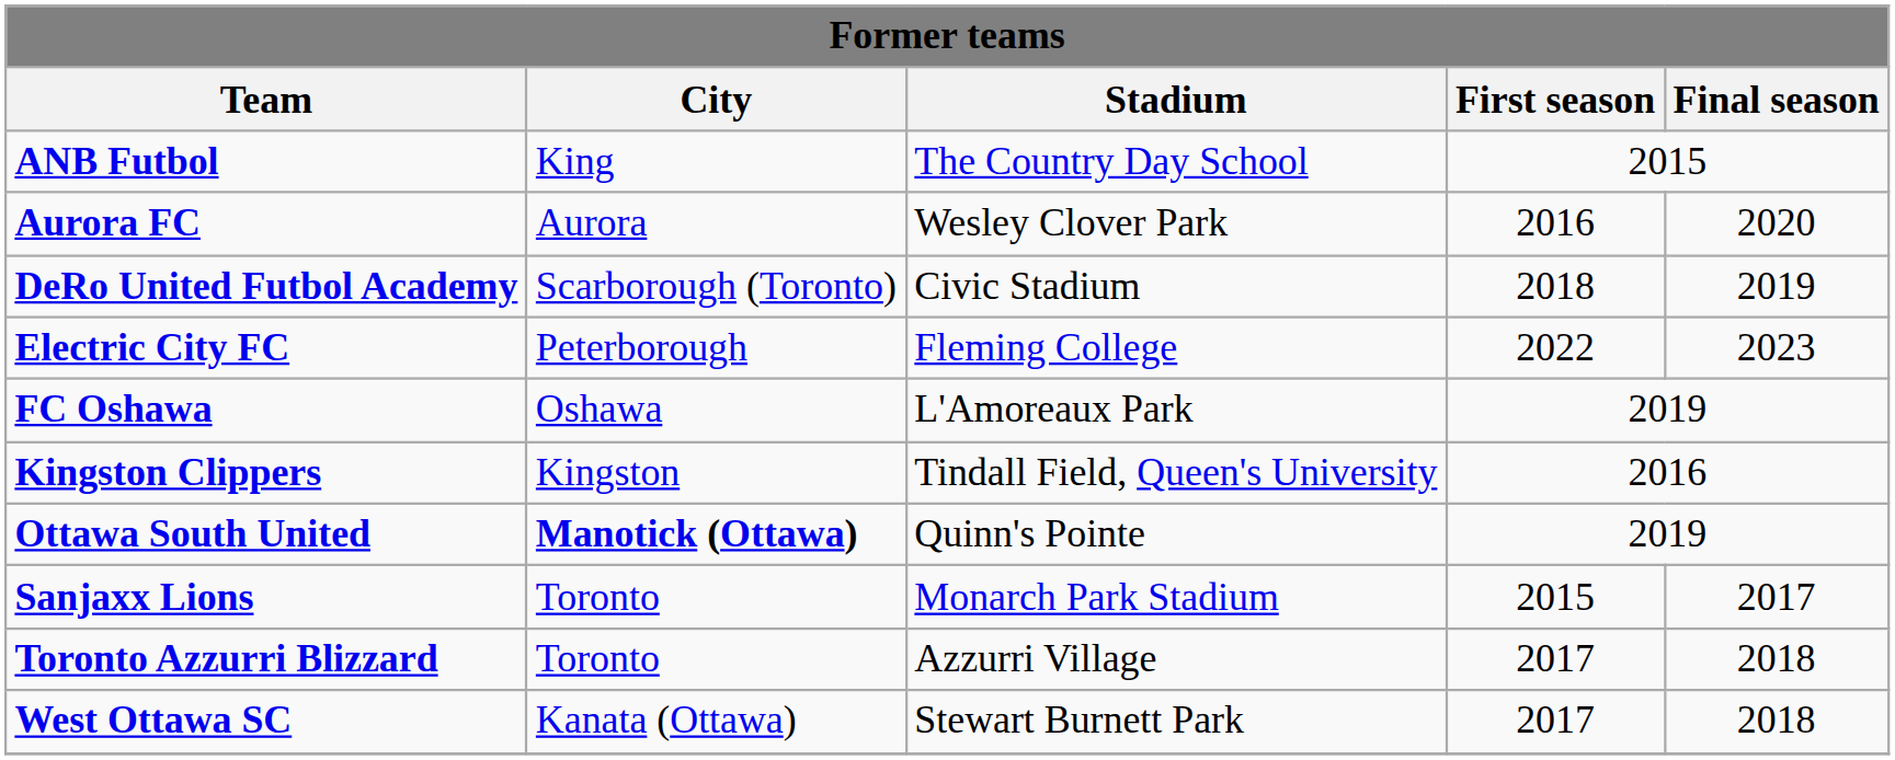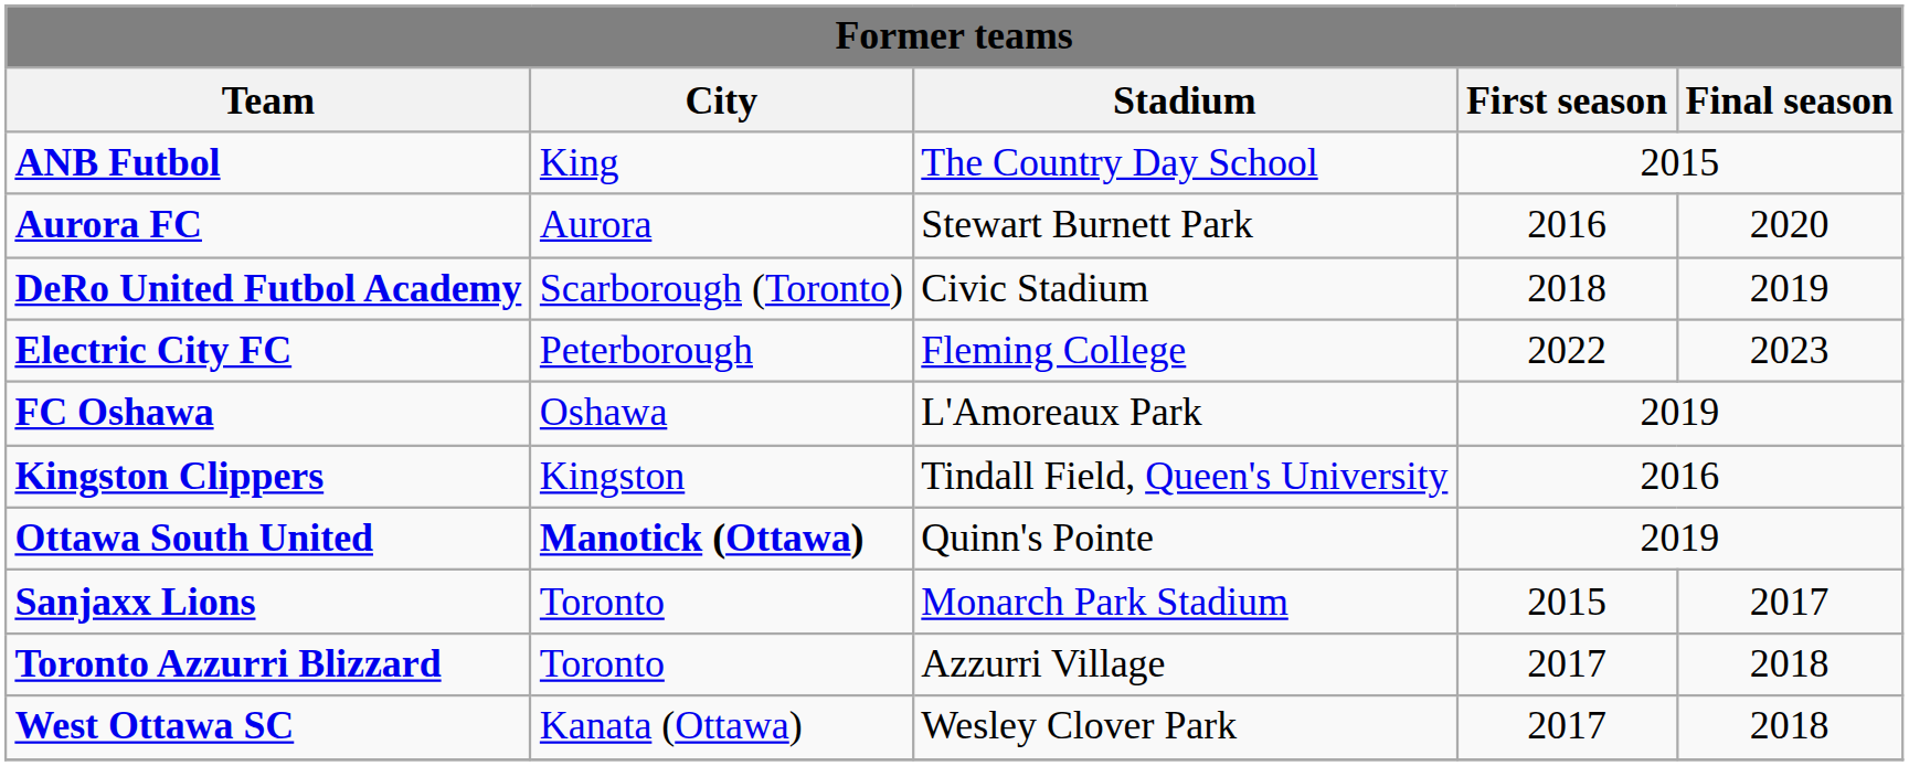Aurora FC | Stadium: Wesley Clover Park -> Stewart Burnett Park
West Ottawa SC | Stadium: Stewart Burnett Park -> Wesley Clover Park
